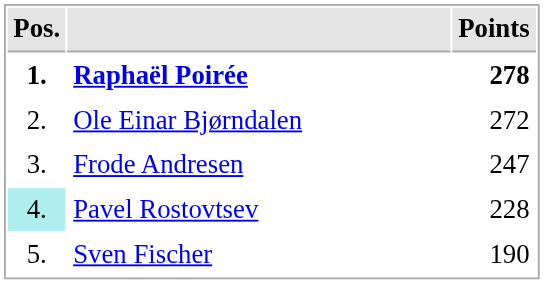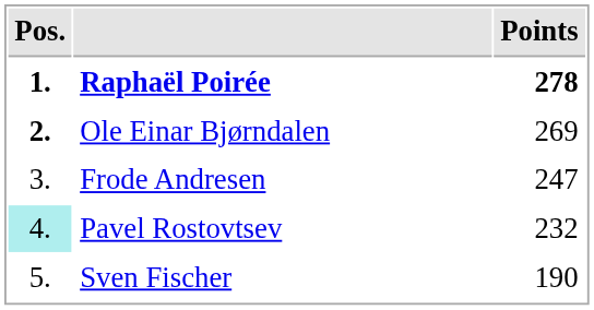Ole Einar Bjørndalen | Pos.: normal -> bold
Ole Einar Bjørndalen | Points: 272 -> 269
Pavel Rostovtsev | Points: 228 -> 232
